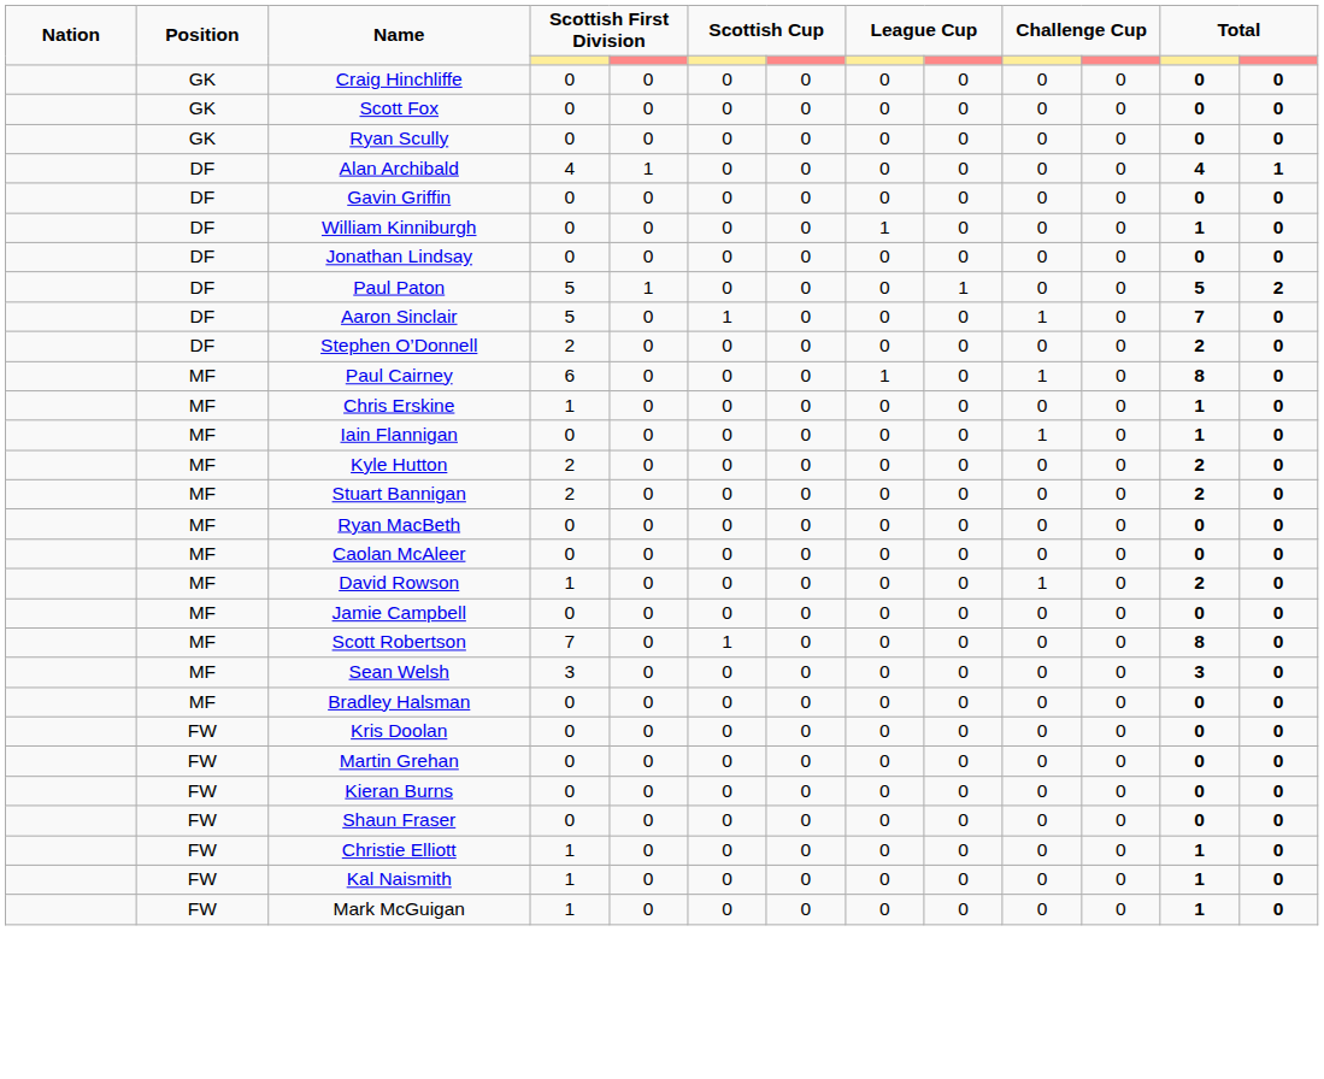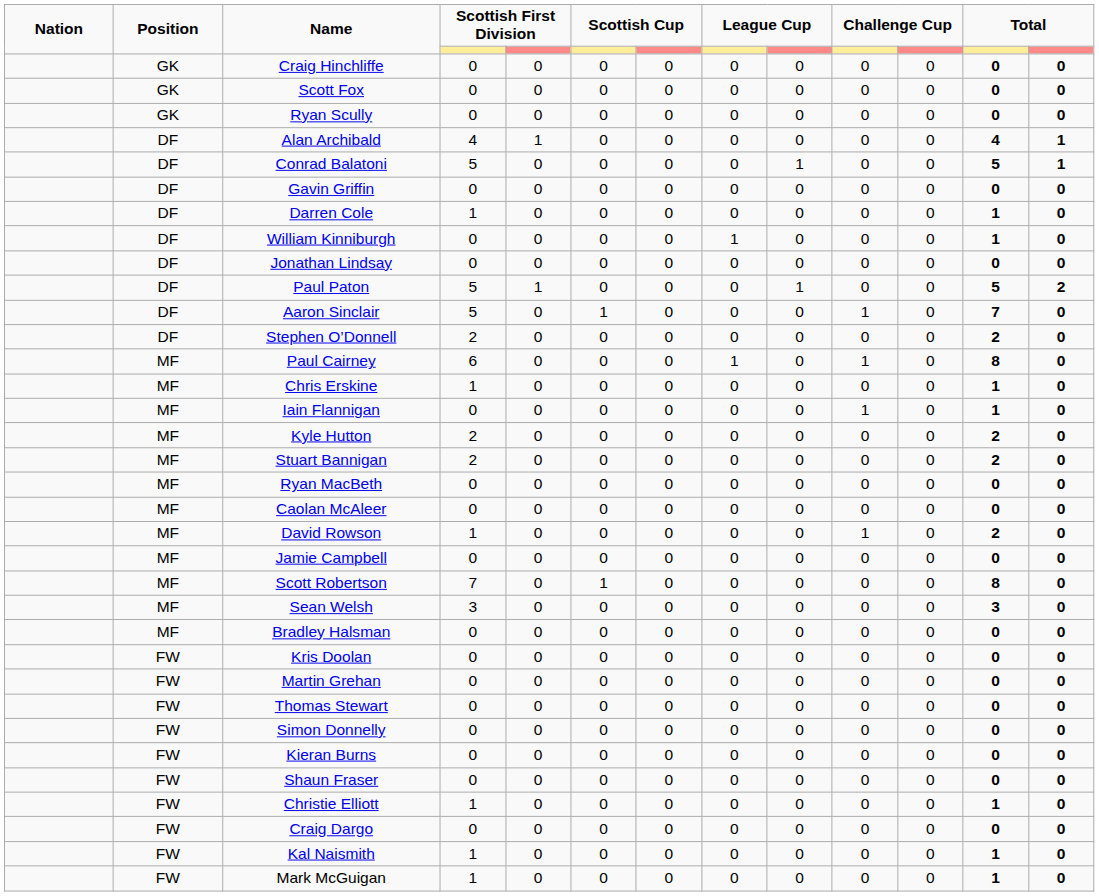+ row: DF | Conrad Balatoni | 5 | 0 | 0 | 0 | 0 | 1 | 0 | 0 | 5 | 1
+ row: DF | Darren Cole | 1 | 0 | 0 | 0 | 0 | 0 | 0 | 0 | 1 | 0
+ row: FW | Thomas Stewart | 0 | 0 | 0 | 0 | 0 | 0 | 0 | 0 | 0 | 0
+ row: FW | Simon Donnelly | 0 | 0 | 0 | 0 | 0 | 0 | 0 | 0 | 0 | 0
+ row: FW | Craig Dargo | 0 | 0 | 0 | 0 | 0 | 0 | 0 | 0 | 0 | 0
